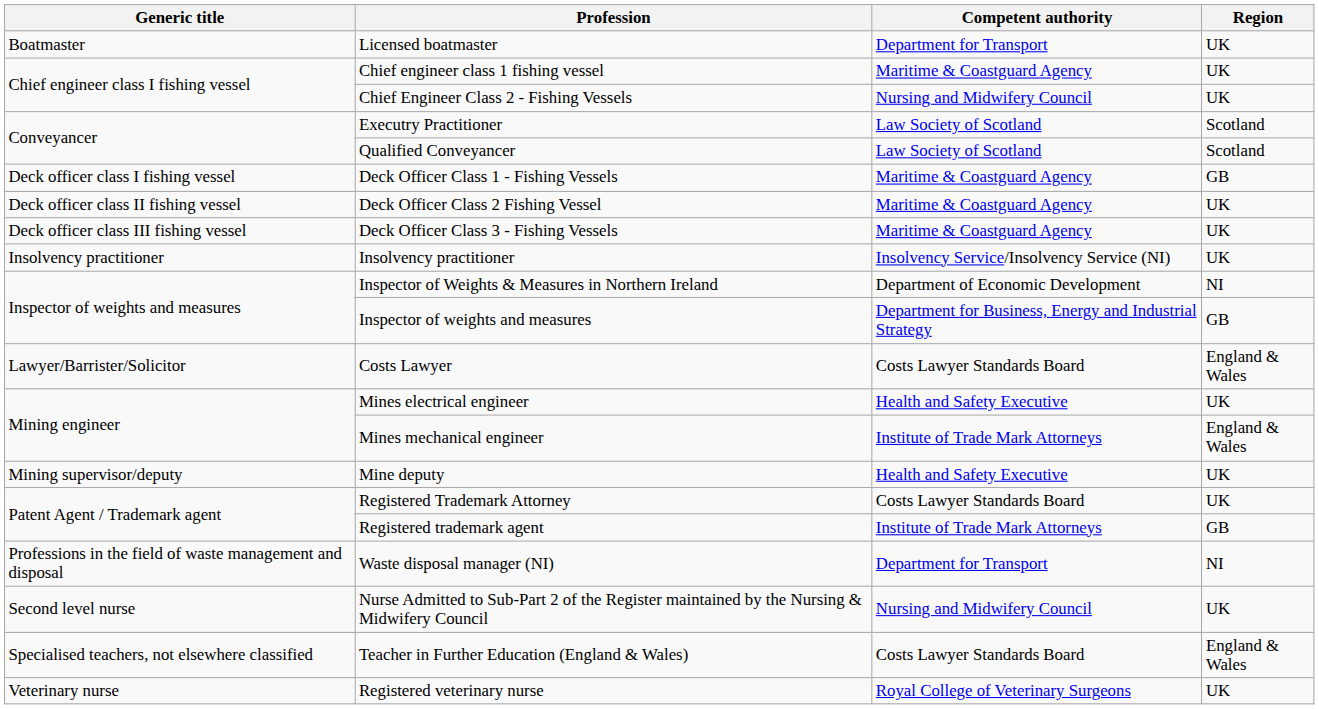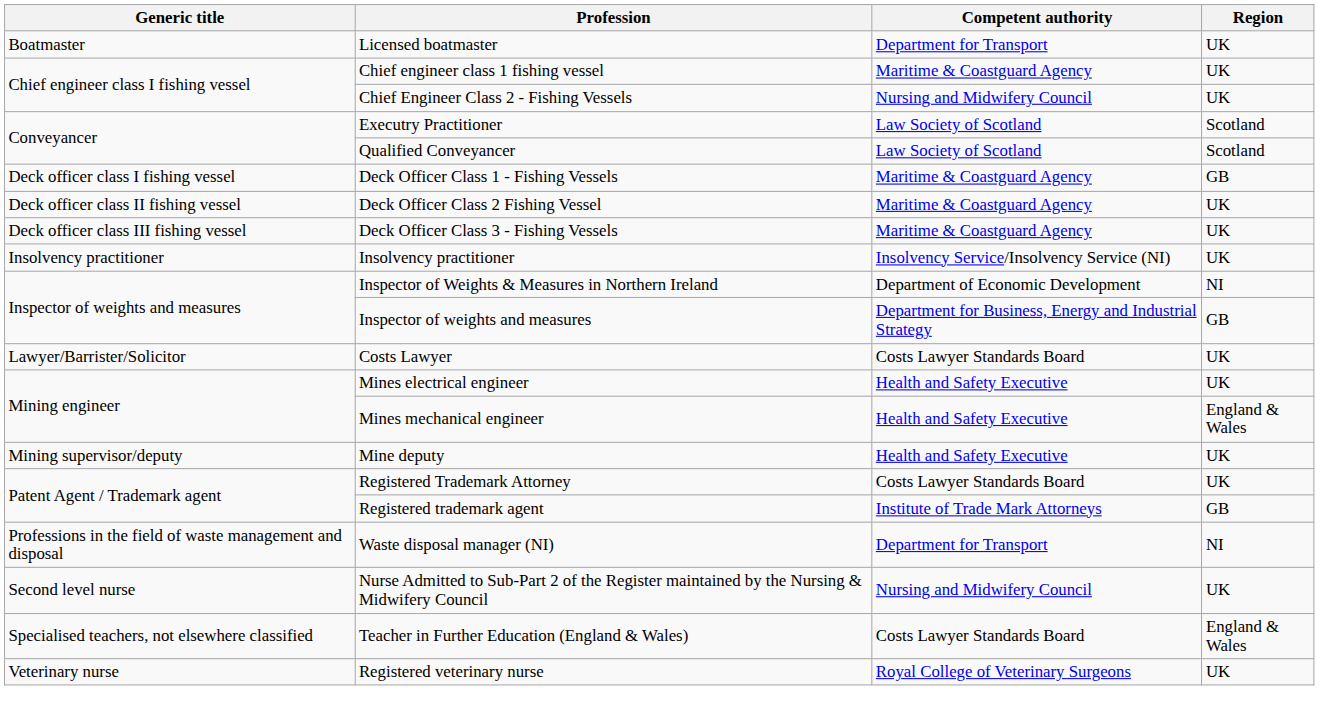Costs Lawyer | Region: England & Wales -> UK
Mines mechanical engineer | Competent authority: Institute of Trade Mark Attorneys -> Health and Safety Executive
